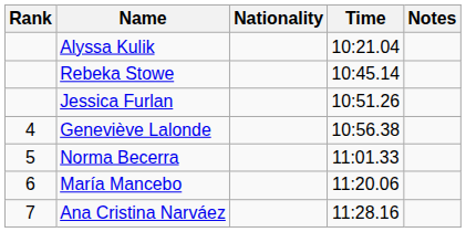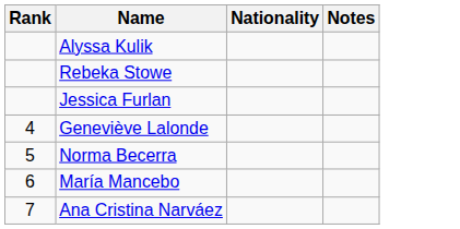- column: Time | 10:21.04 | 10:45.14 | 10:51.26 | 10:56.38 | 11:01.33 | 11:20.06 | 11:28.16
